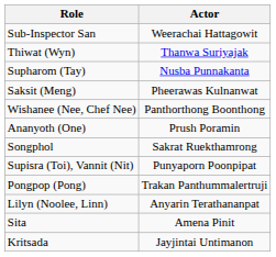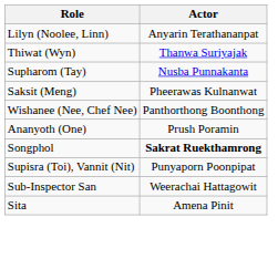rows swapped: Lilyn (Noolee, Linn) <-> Sub-Inspector San
Songphol | Actor: normal -> bold
- row: Pongpop (Pong) | Trakan Panthummalertruji
- row: Kritsada | Jayjintai Untimanon
